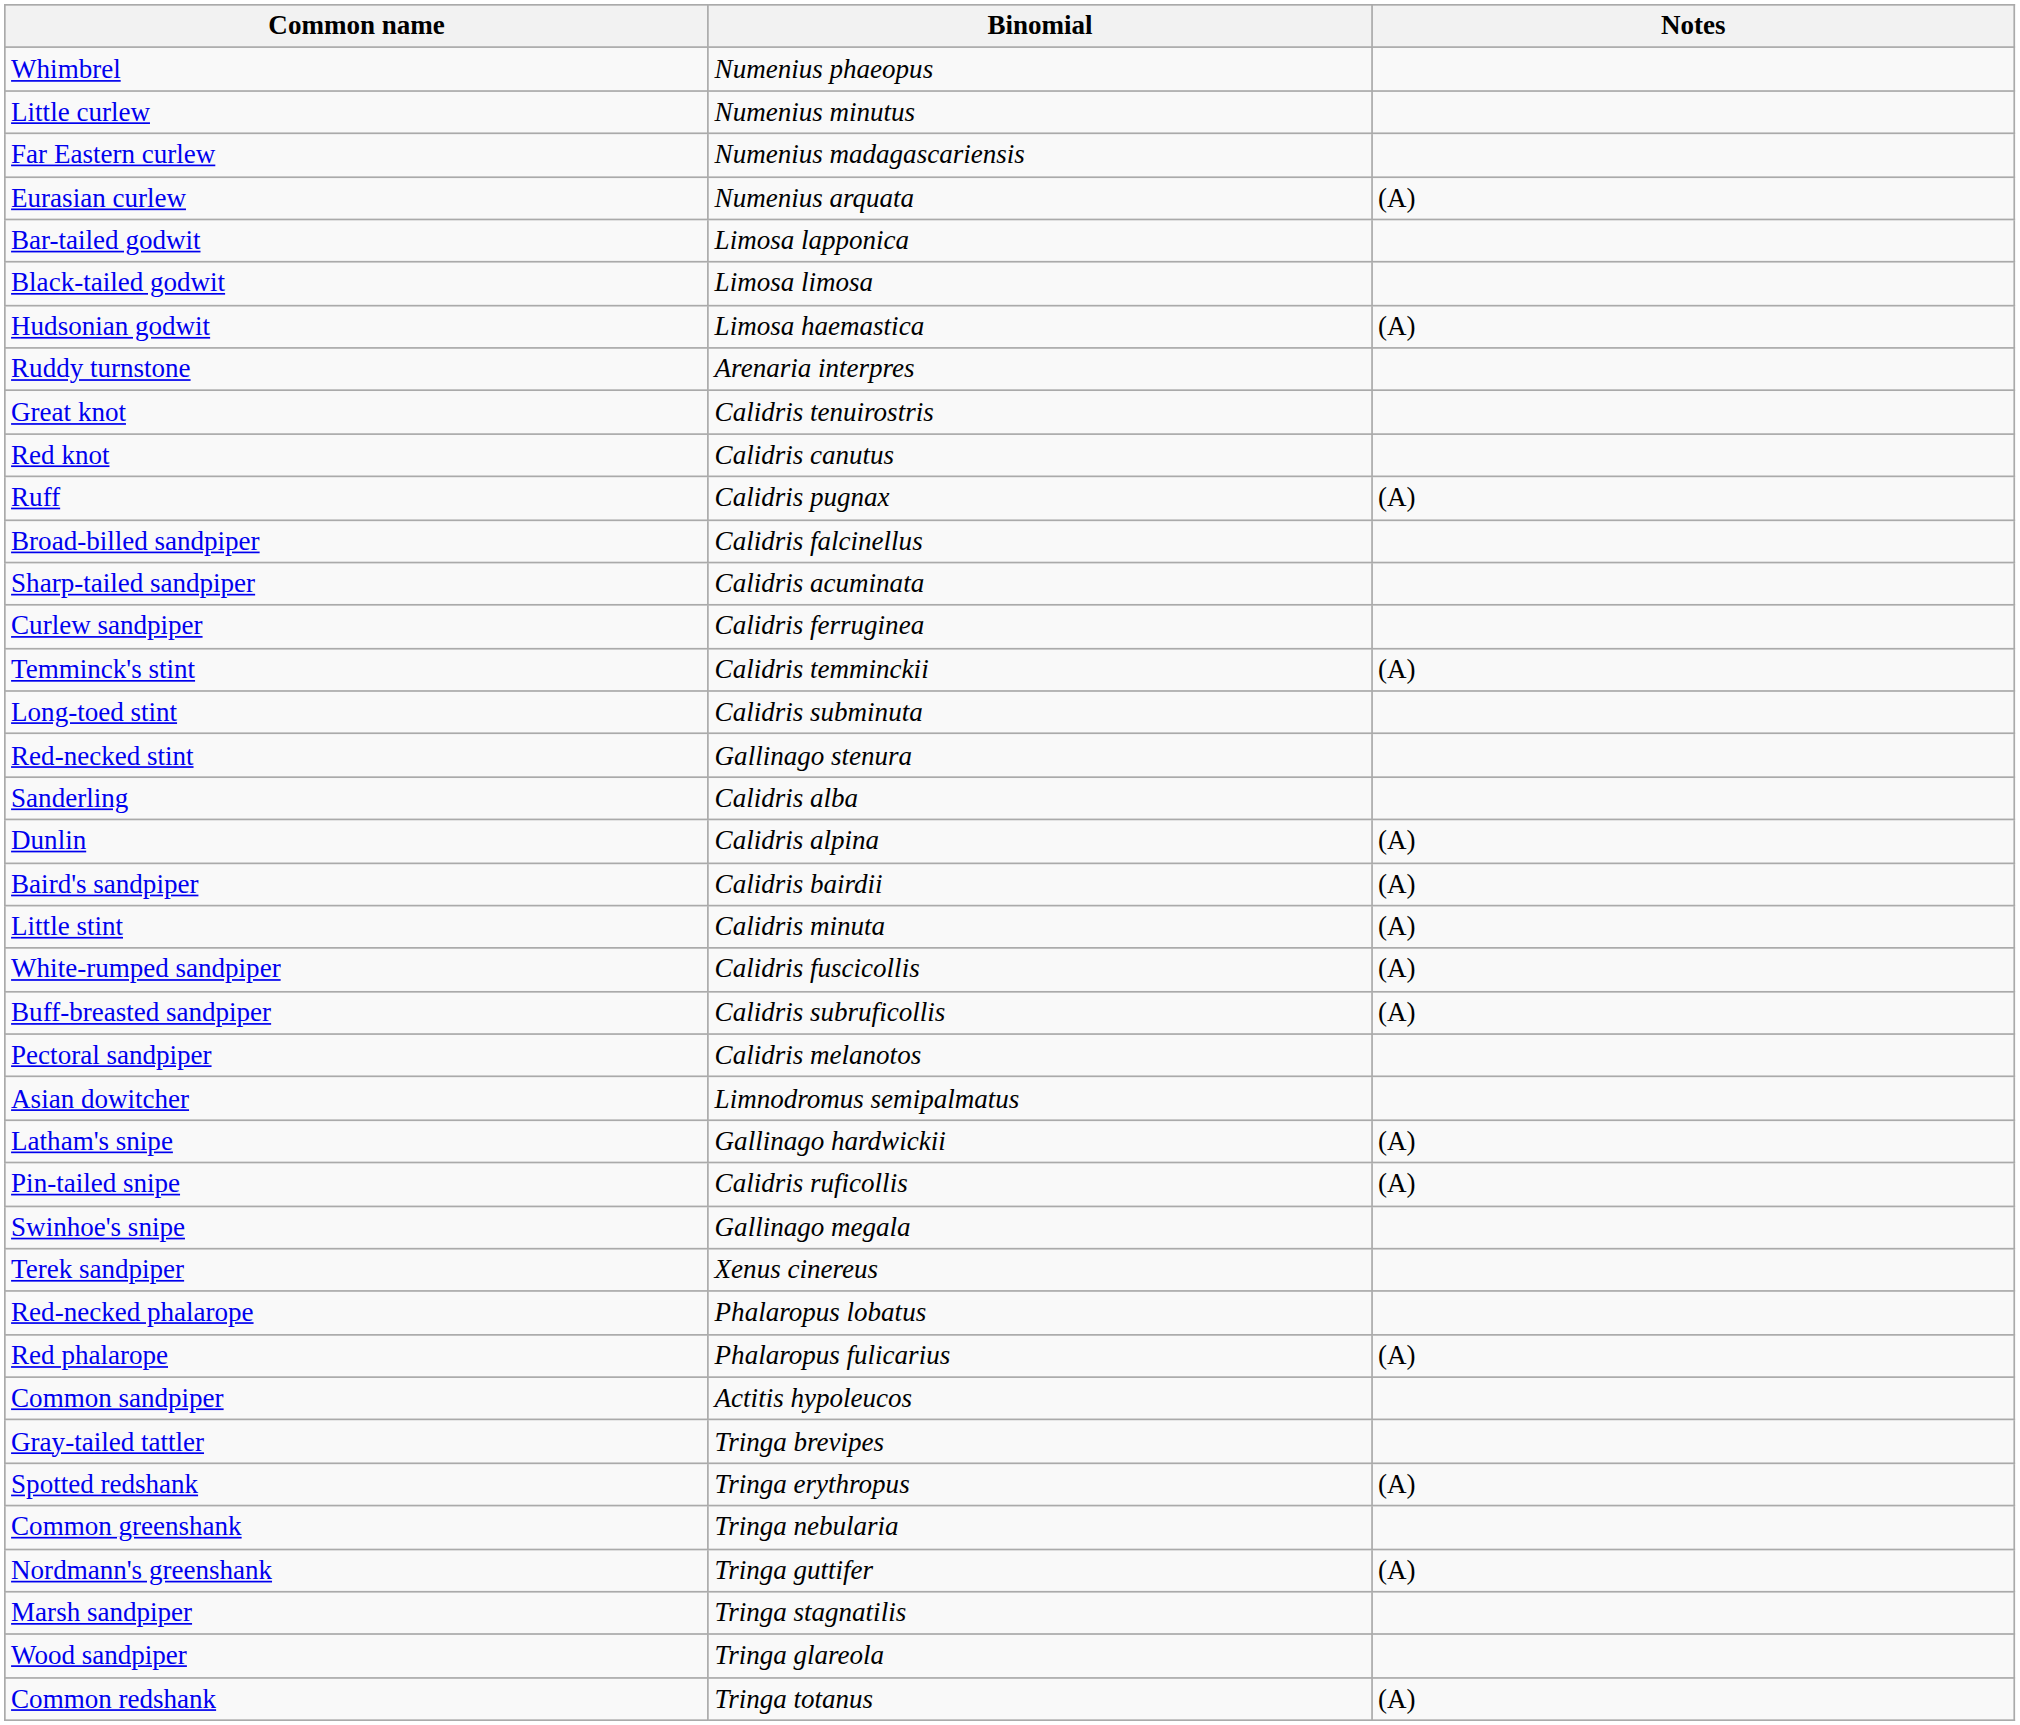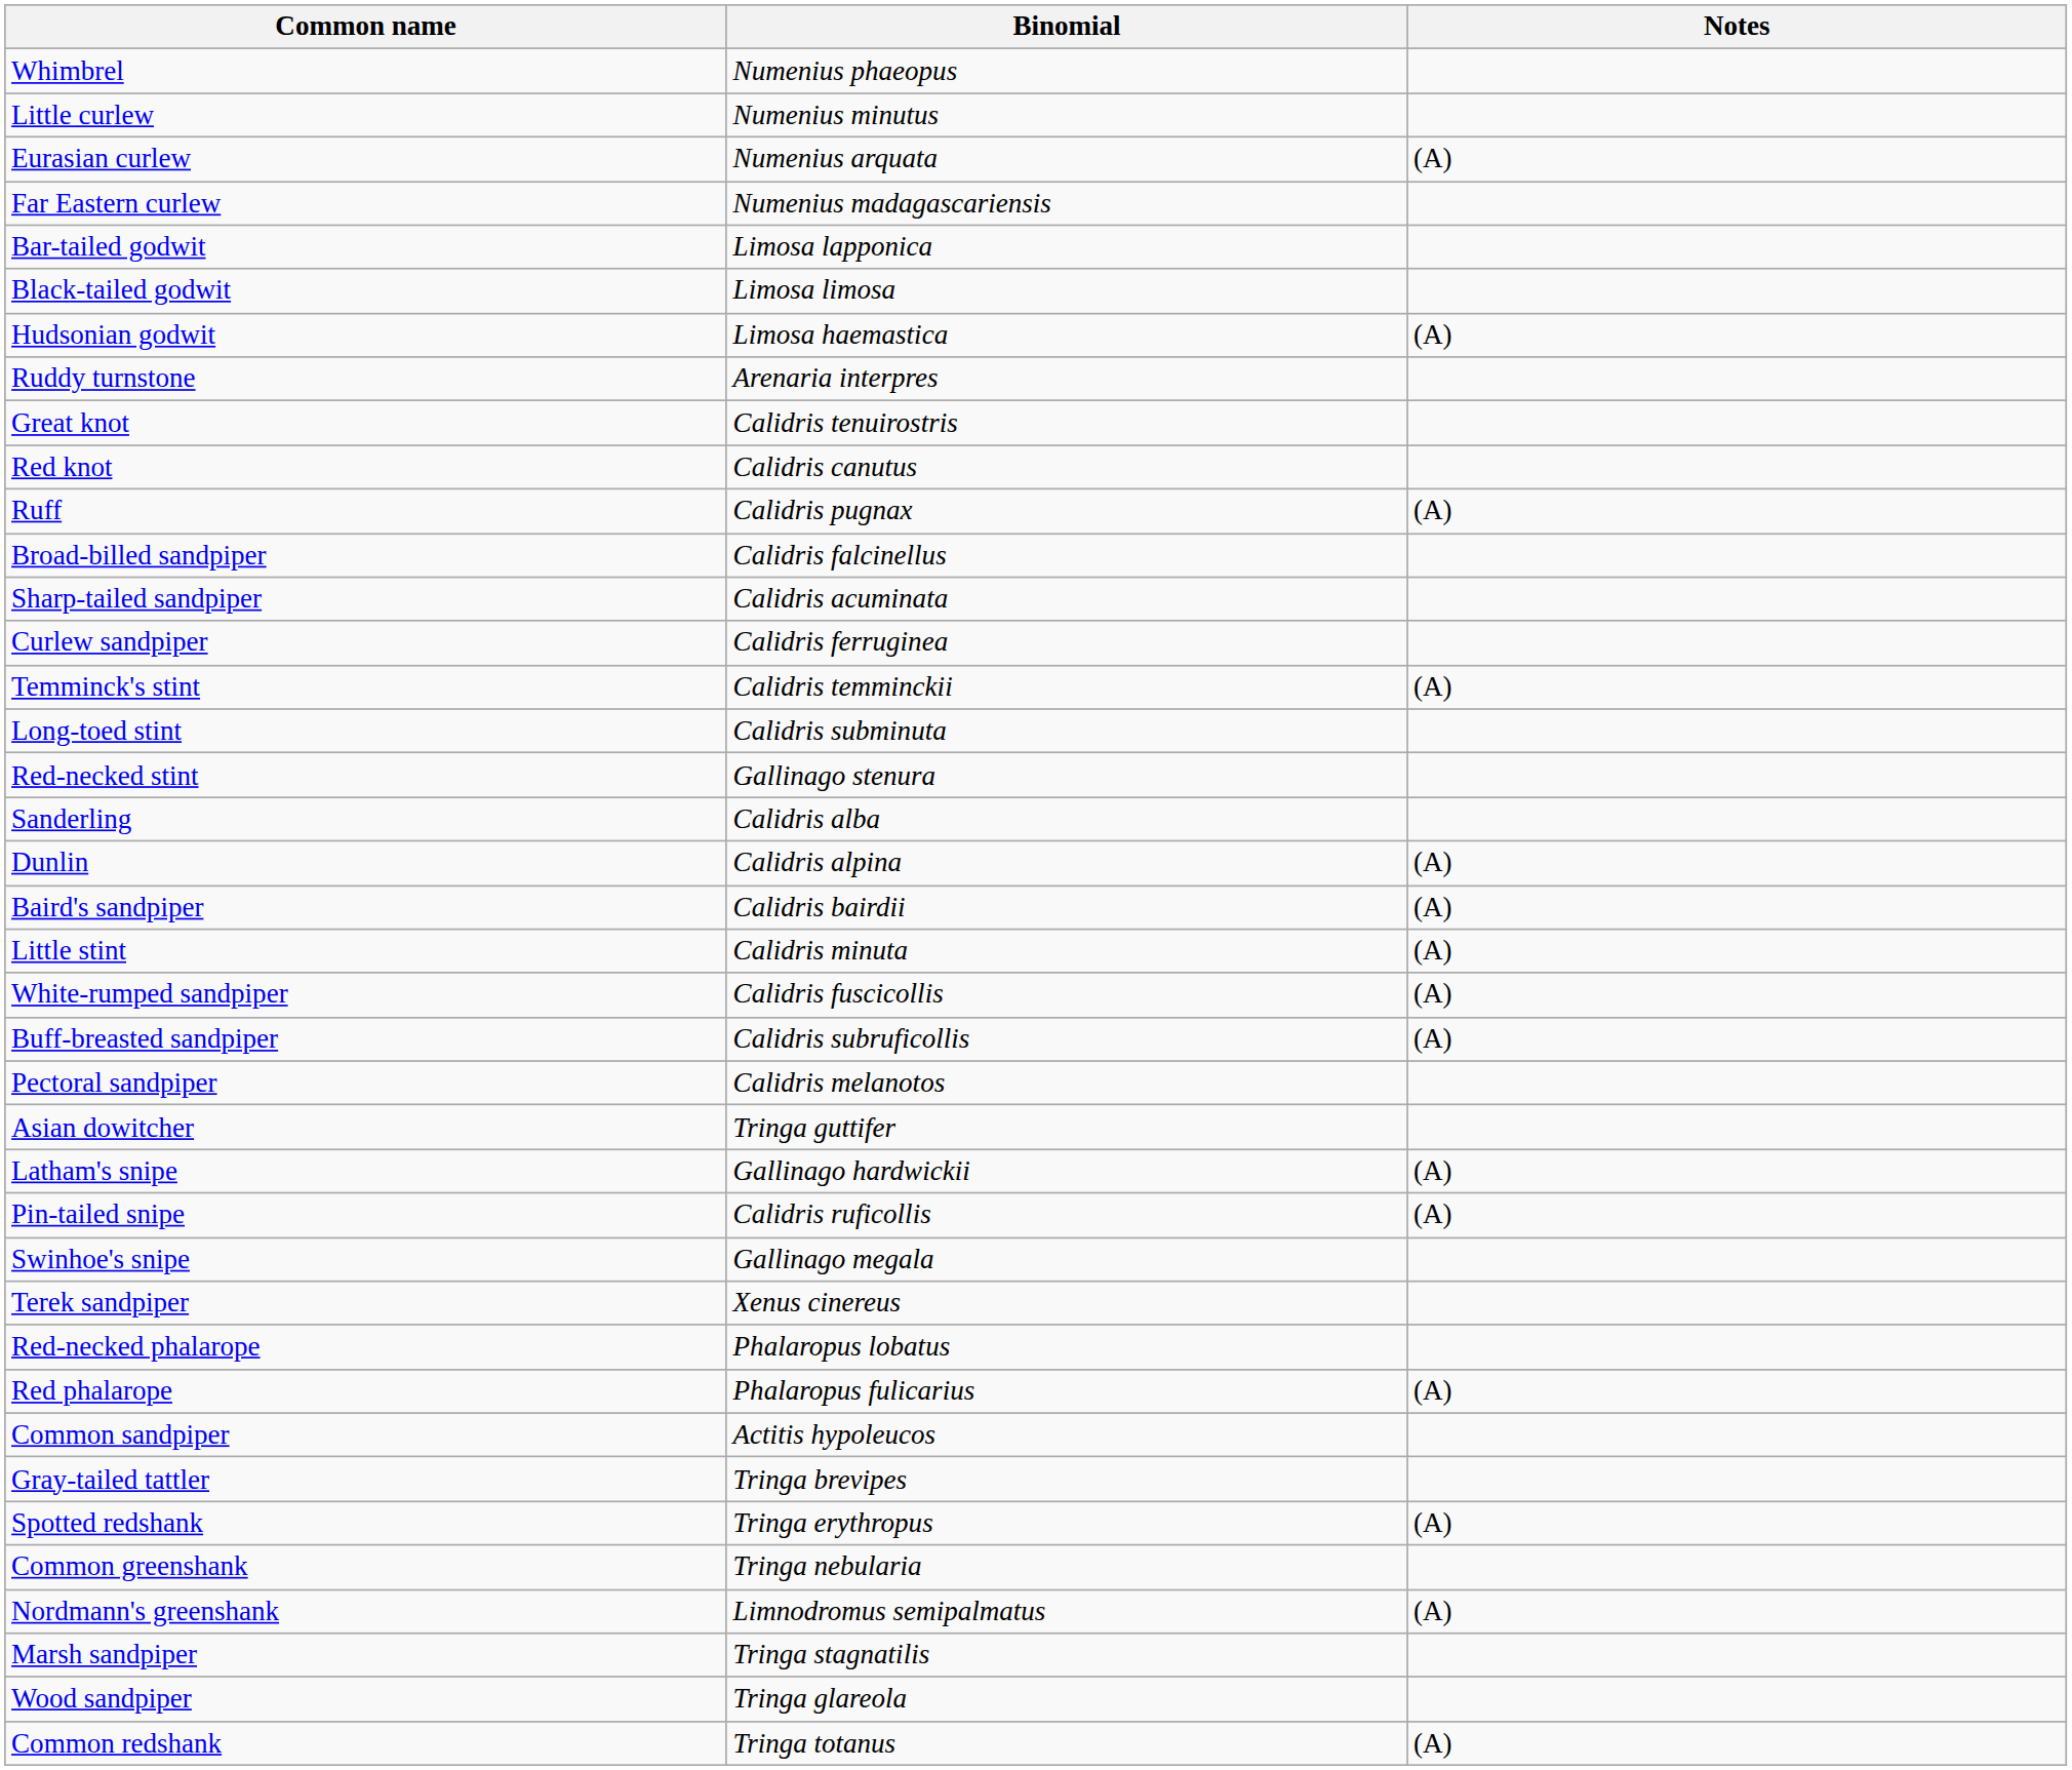rows swapped: Far Eastern curlew <-> Eurasian curlew
Asian dowitcher | Binomial: Limnodromus semipalmatus -> Tringa guttifer
Nordmann's greenshank | Binomial: Tringa guttifer -> Limnodromus semipalmatus
